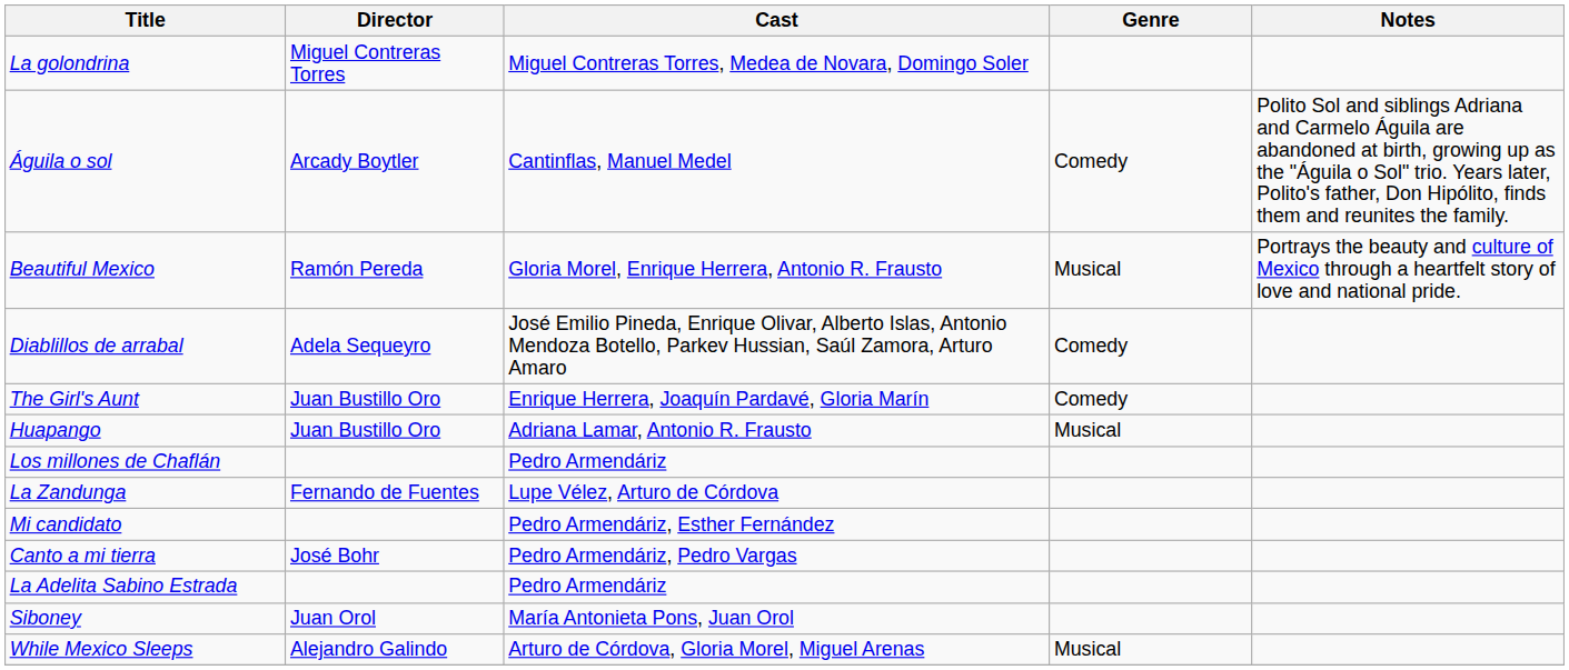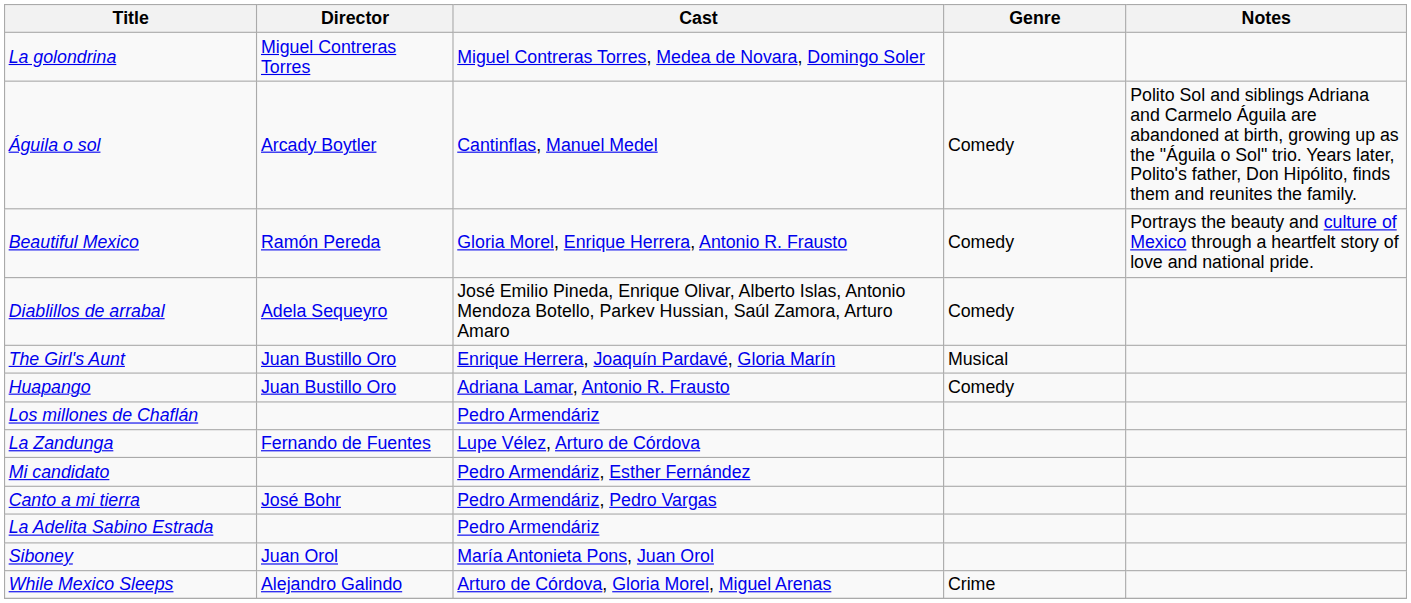Beautiful Mexico | Genre: Musical -> Comedy
The Girl's Aunt | Genre: Comedy -> Musical
Huapango | Genre: Musical -> Comedy
While Mexico Sleeps | Genre: Musical -> Crime
